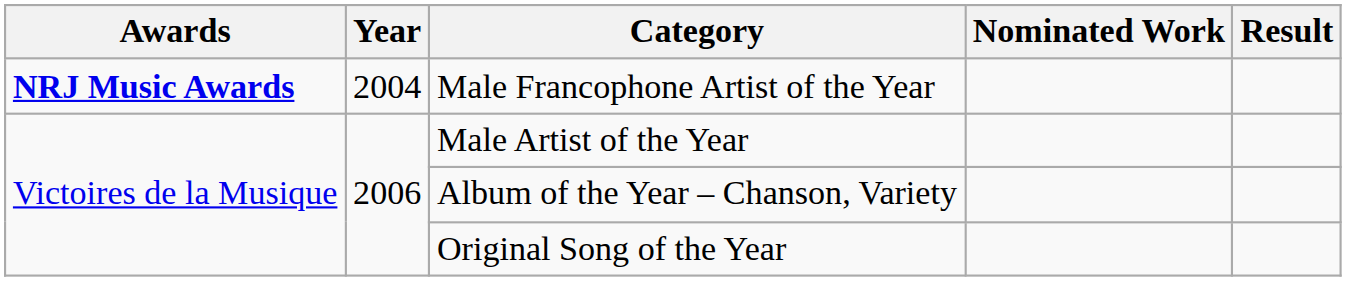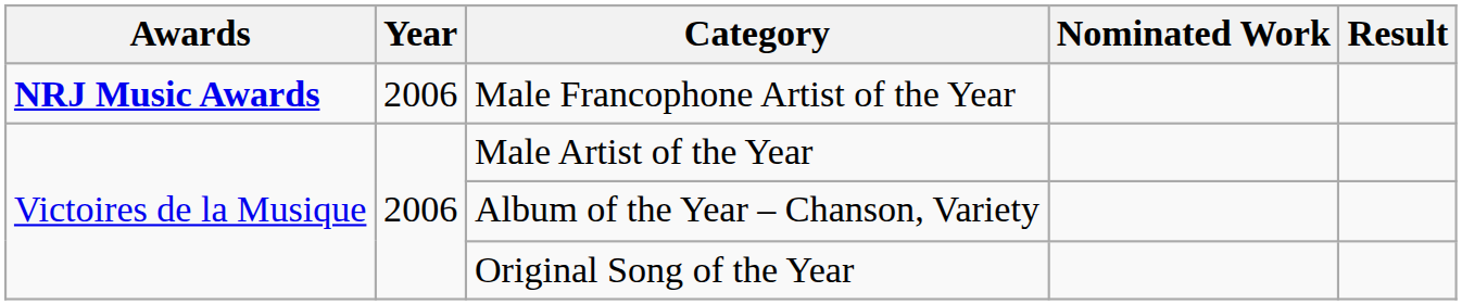Male Francophone Artist of the Year | Year: 2004 -> 2006
